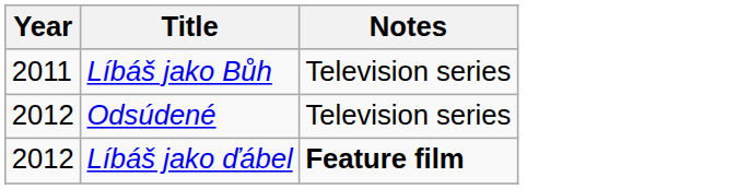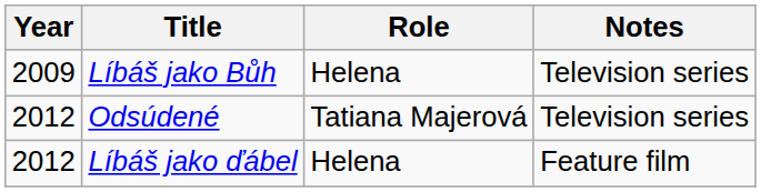+ column: Role | Helena | Tatiana Majerová | Helena
Líbáš jako Bůh | Year: 2011 -> 2009
Líbáš jako ďábel | Notes: bold -> normal
